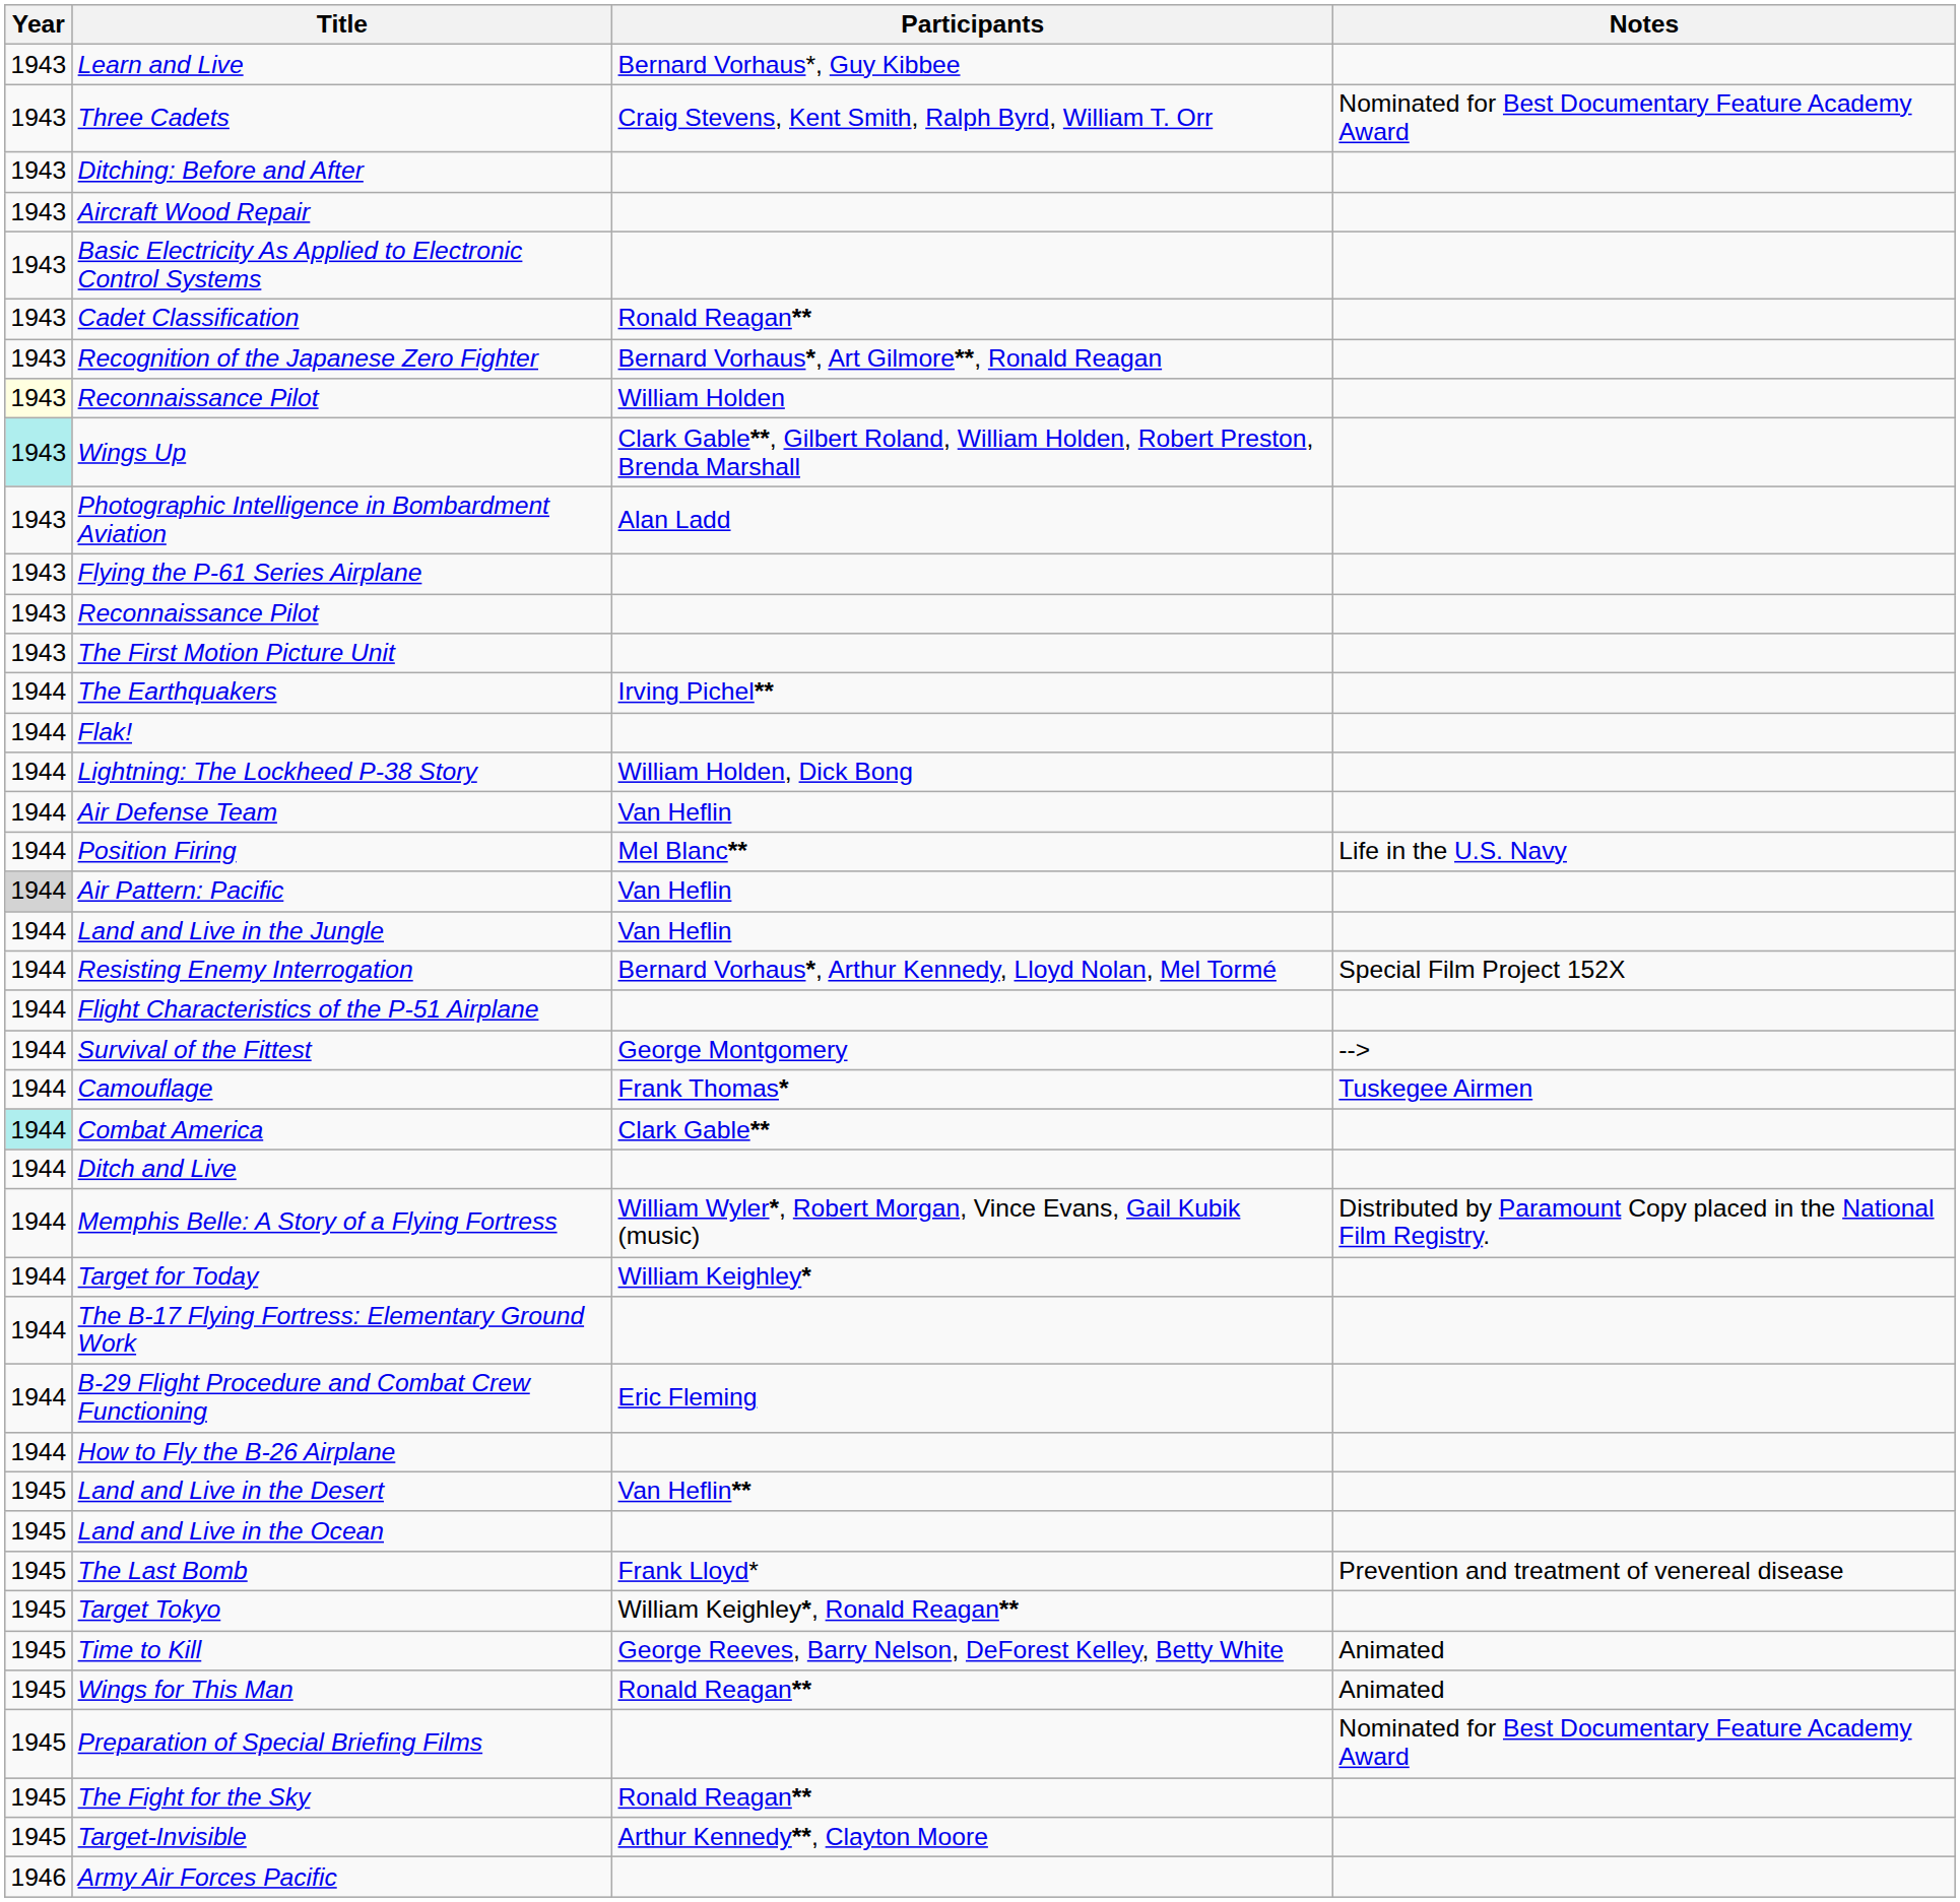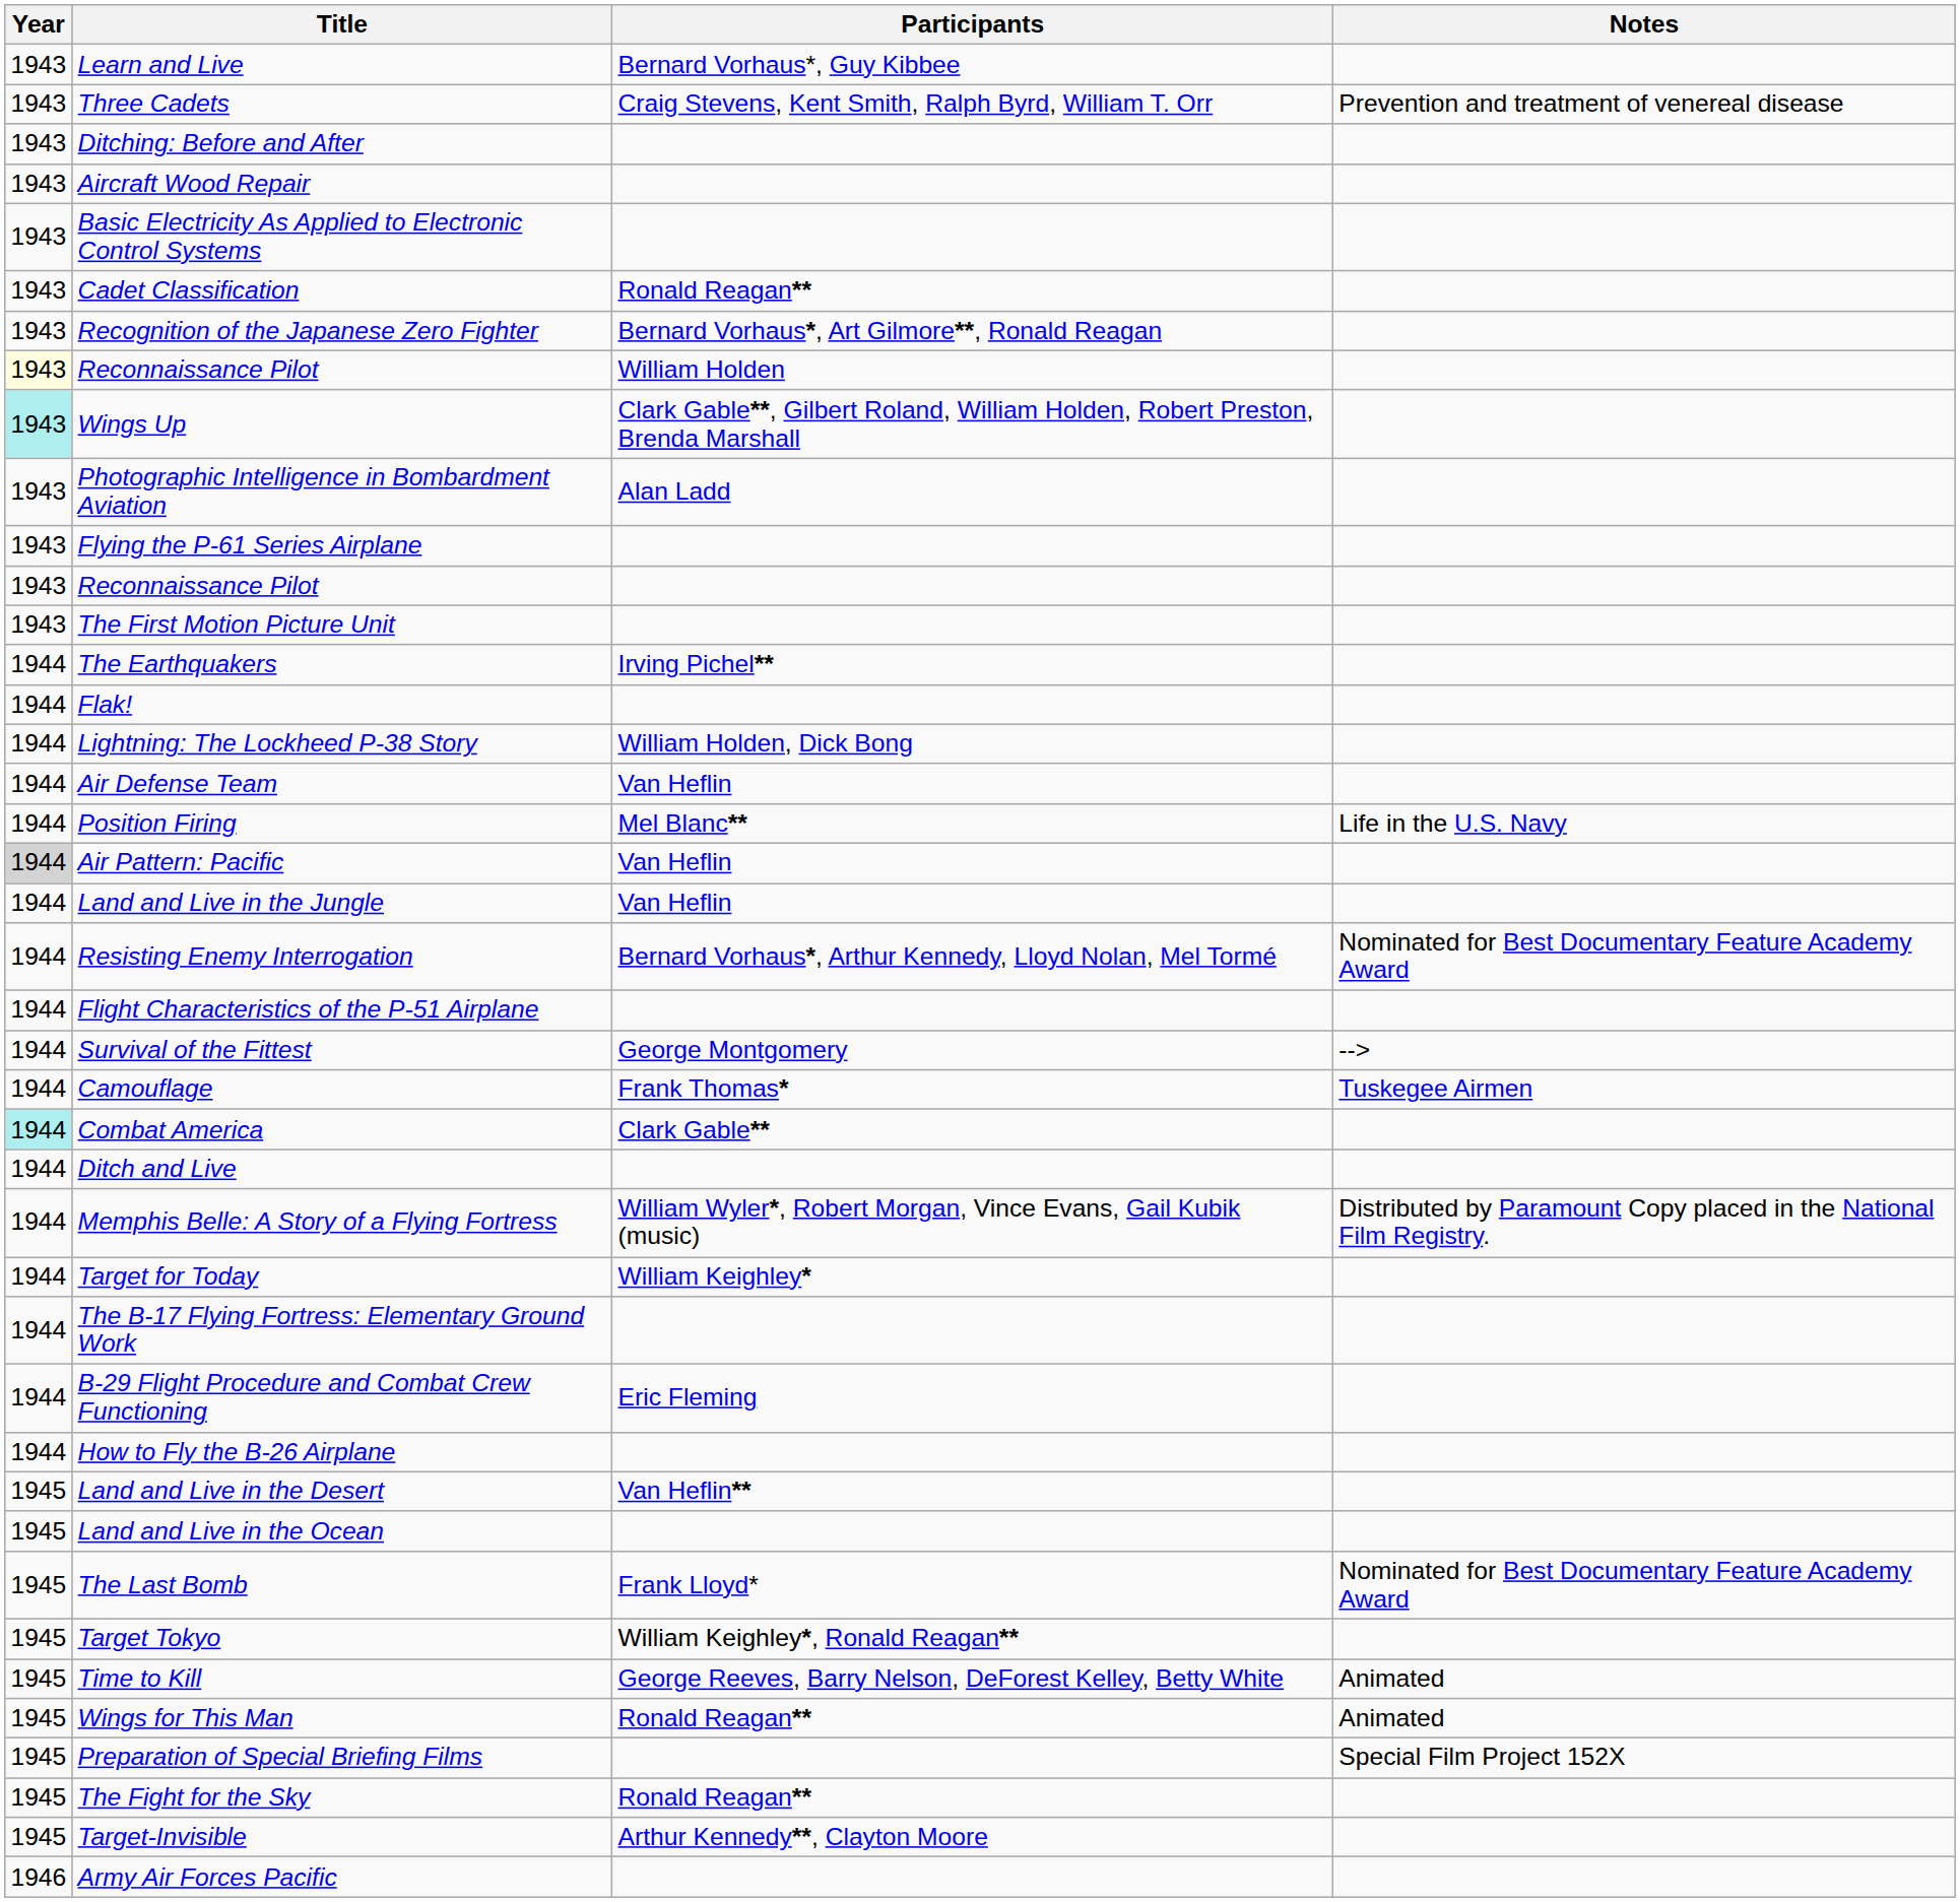Three Cadets | Notes: Nominated for Best Documentary Feature Academy Award -> Prevention and treatment of venereal disease
Resisting Enemy Interrogation | Notes: Special Film Project 152X -> Nominated for Best Documentary Feature Academy Award
The Last Bomb | Notes: Prevention and treatment of venereal disease -> Nominated for Best Documentary Feature Academy Award
Preparation of Special Briefing Films | Notes: Nominated for Best Documentary Feature Academy Award -> Special Film Project 152X
